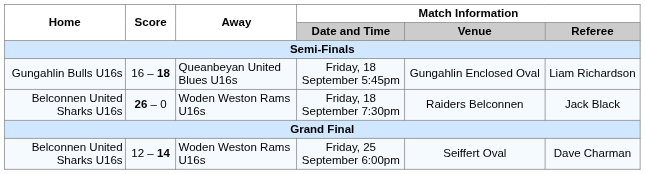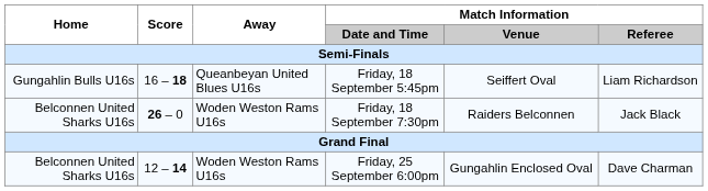Friday, 18 September 5:45pm | Match Information / Venue: Gungahlin Enclosed Oval -> Seiffert Oval
Friday, 25 September 6:00pm | Match Information / Venue: Seiffert Oval -> Gungahlin Enclosed Oval
